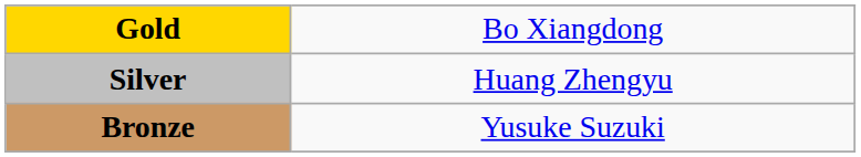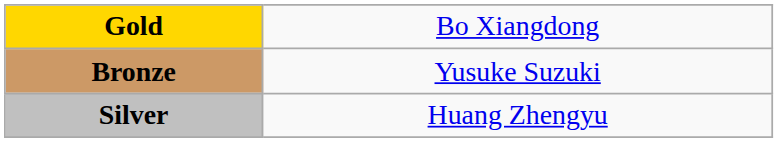rows swapped: Silver <-> Bronze
